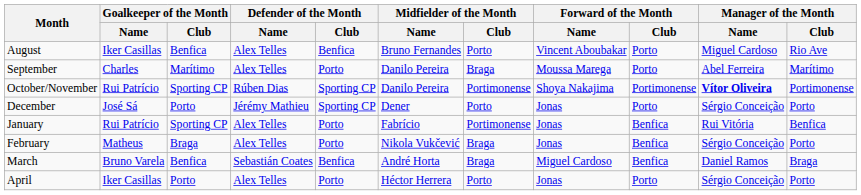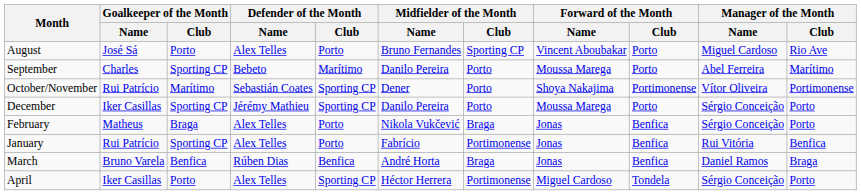August | Goalkeeper of the Month / Name: Iker Casillas -> José Sá
August | Goalkeeper of the Month / Club: Benfica -> Porto
August | Defender of the Month / Club: Benfica -> Porto
August | Midfielder of the Month / Club: Porto -> Sporting CP
September | Goalkeeper of the Month / Club: Marítimo -> Sporting CP
September | Defender of the Month / Name: Alex Telles -> Bebeto
September | Defender of the Month / Club: Porto -> Marítimo
September | Midfielder of the Month / Club: Braga -> Porto
October/November | Goalkeeper of the Month / Club: Sporting CP -> Marítimo
October/November | Defender of the Month / Name: Rúben Dias -> Sebastián Coates
October/November | Midfielder of the Month / Name: Danilo Pereira -> Dener
October/November | Midfielder of the Month / Club: Portimonense -> Porto
October/November | Manager of the Month / Name: bold -> normal
December | Goalkeeper of the Month / Name: José Sá -> Iker Casillas
December | Goalkeeper of the Month / Club: Porto -> Sporting CP
December | Midfielder of the Month / Name: Dener -> Danilo Pereira
December | Forward of the Month / Name: Jonas -> Moussa Marega
rows swapped: January <-> February
March | Defender of the Month / Name: Sebastián Coates -> Rúben Dias
March | Forward of the Month / Name: Miguel Cardoso -> Jonas
April | Defender of the Month / Club: Porto -> Sporting CP
April | Midfielder of the Month / Club: Porto -> Portimonense
April | Forward of the Month / Name: Jonas -> Miguel Cardoso
April | Forward of the Month / Club: Porto -> Tondela
